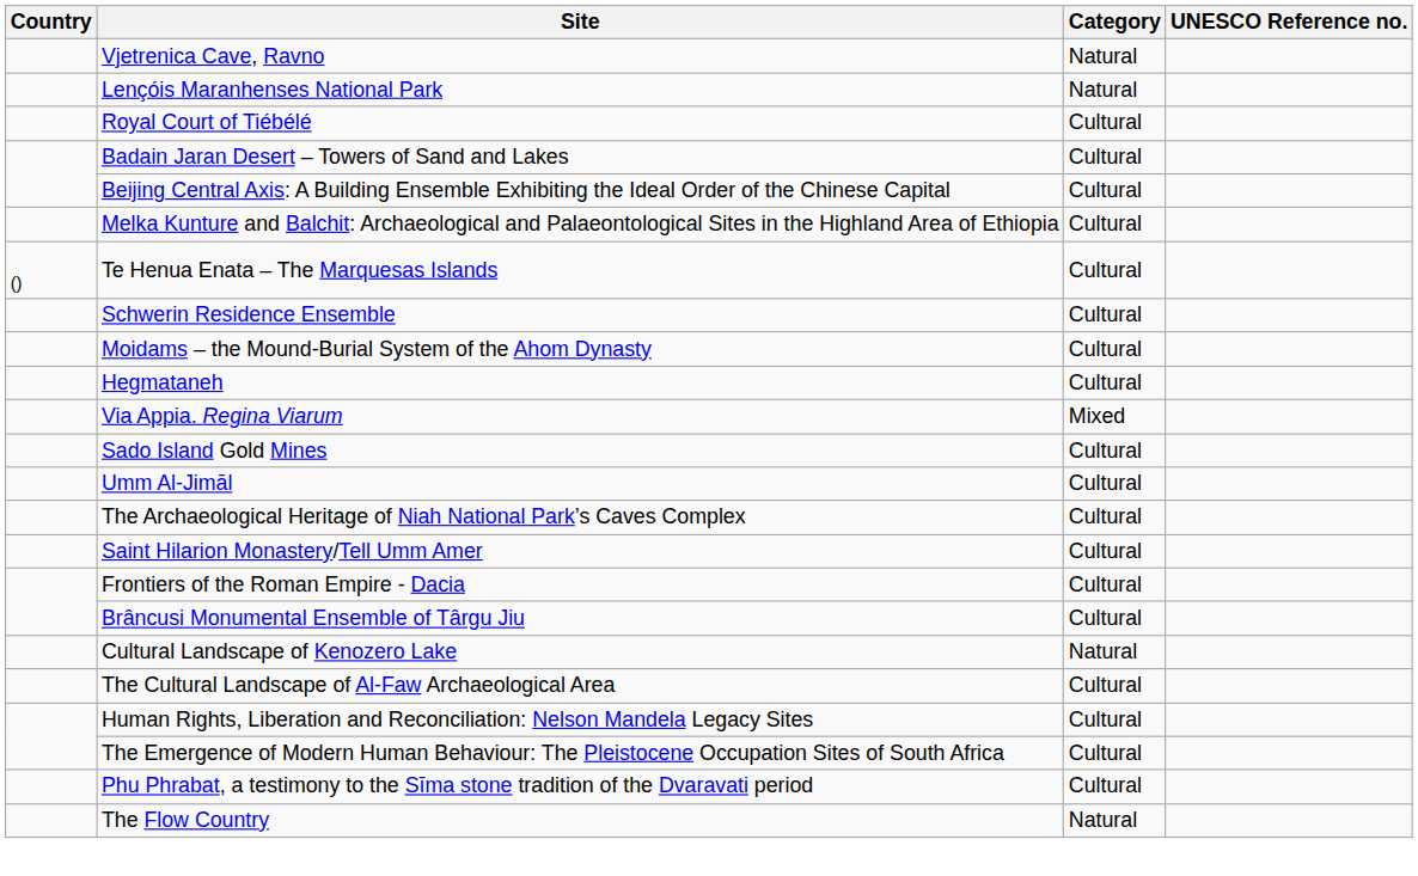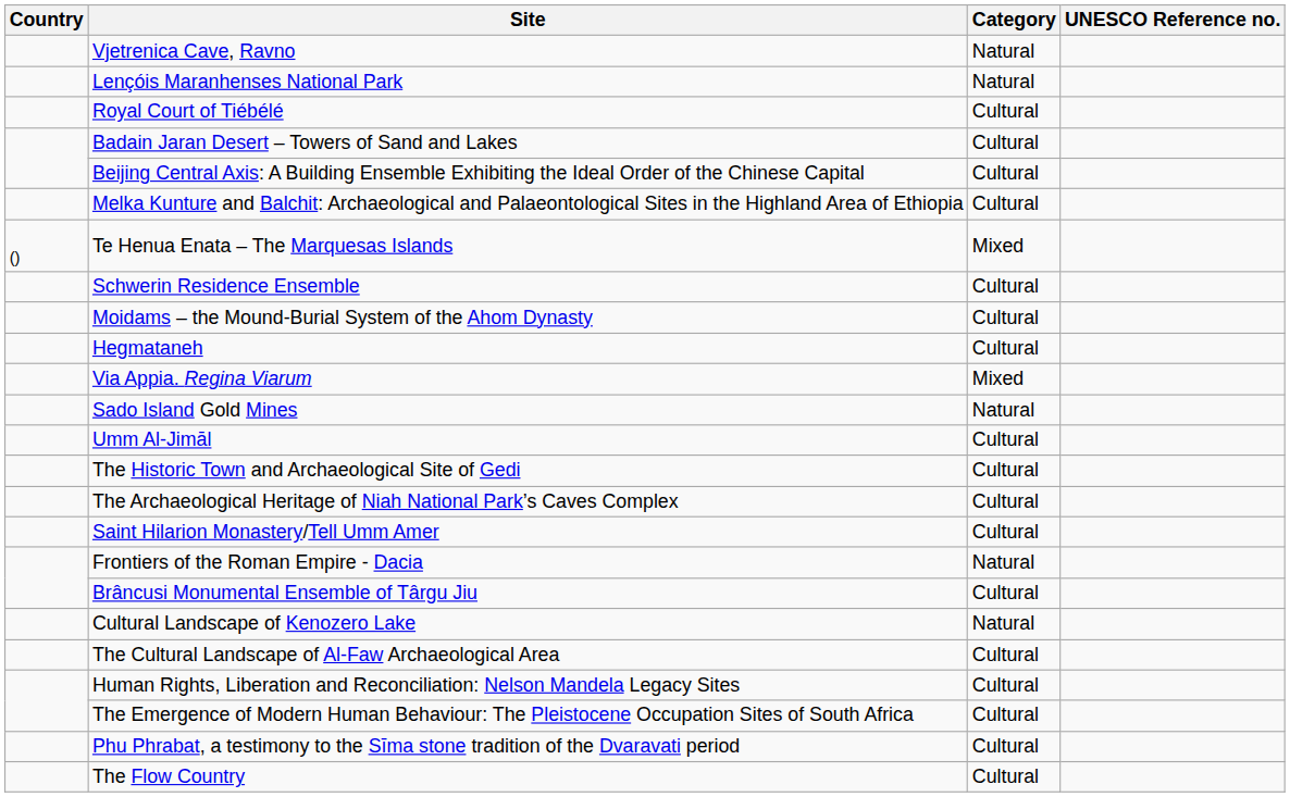Te Henua Enata – The Marquesas Islands | Category: Cultural -> Mixed
Sado Island Gold Mines | Category: Cultural -> Natural
+ row: The Historic Town and Archaeological Site of Gedi | Cultural
Frontiers of the Roman Empire - Dacia | Category: Cultural -> Natural
The Flow Country | Category: Natural -> Cultural
